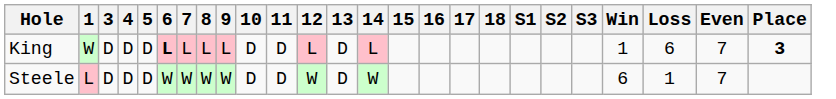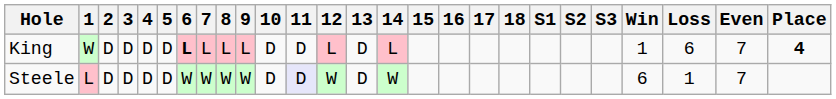+ column: 2 | D | D
King | Place: 3 -> 4
Steele | 11: no background -> lavender background
